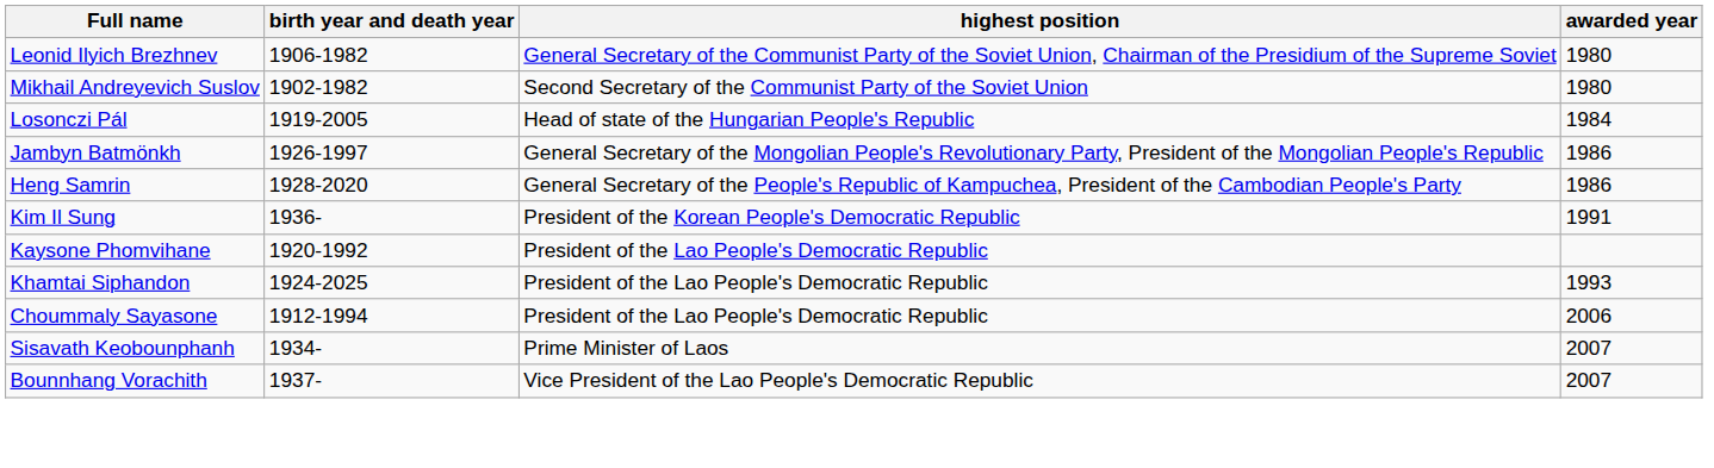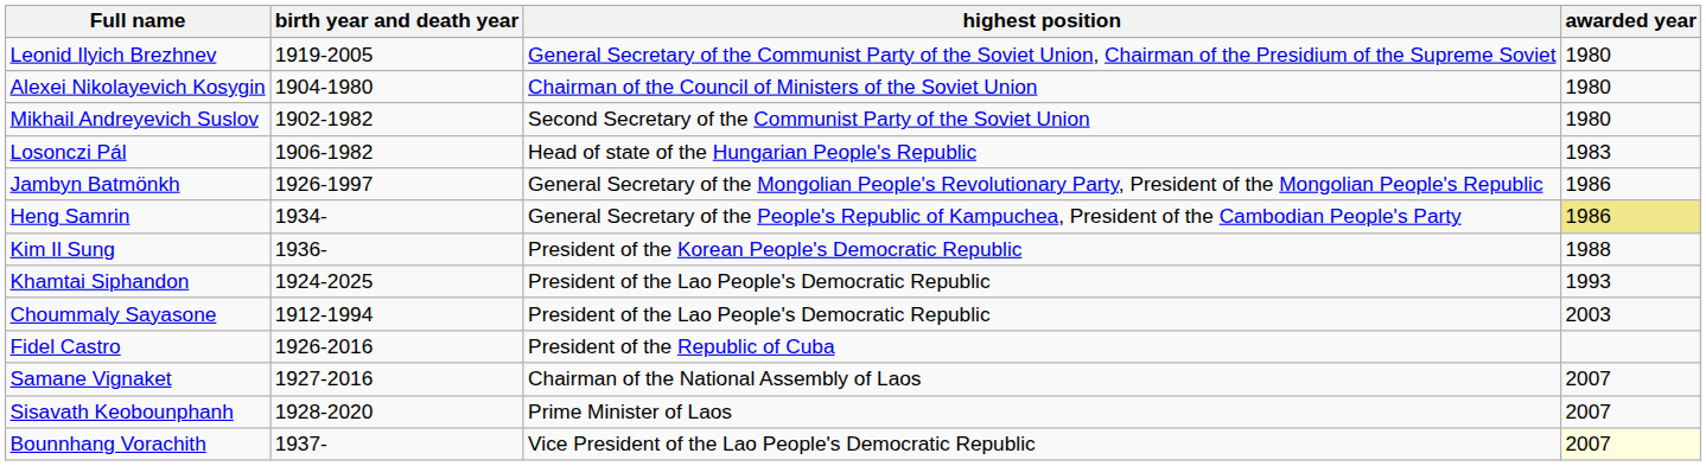Leonid Ilyich Brezhnev | birth year and death year: 1906-1982 -> 1919-2005
+ row: Alexei Nikolayevich Kosygin | 1904-1980 | Chairman of the Council of Ministers of the Soviet Union | 1980
Losonczi Pál | birth year and death year: 1919-2005 -> 1906-1982
Losonczi Pál | awarded year: 1984 -> 1983
Heng Samrin | birth year and death year: 1928-2020 -> 1934-
Heng Samrin | awarded year: no background -> khaki background
Kim Il Sung | awarded year: 1991 -> 1988
- row: Kaysone Phomvihane | 1920-1992 | President of the Lao People's Democratic Republic
Choummaly Sayasone | awarded year: 2006 -> 2003
+ row: Fidel Castro | 1926-2016 | President of the Republic of Cuba
+ row: Samane Vignaket | 1927-2016 | Chairman of the National Assembly of Laos | 2007
Sisavath Keobounphanh | birth year and death year: 1934- -> 1928-2020
Bounnhang Vorachith | awarded year: no background -> lightyellow background
